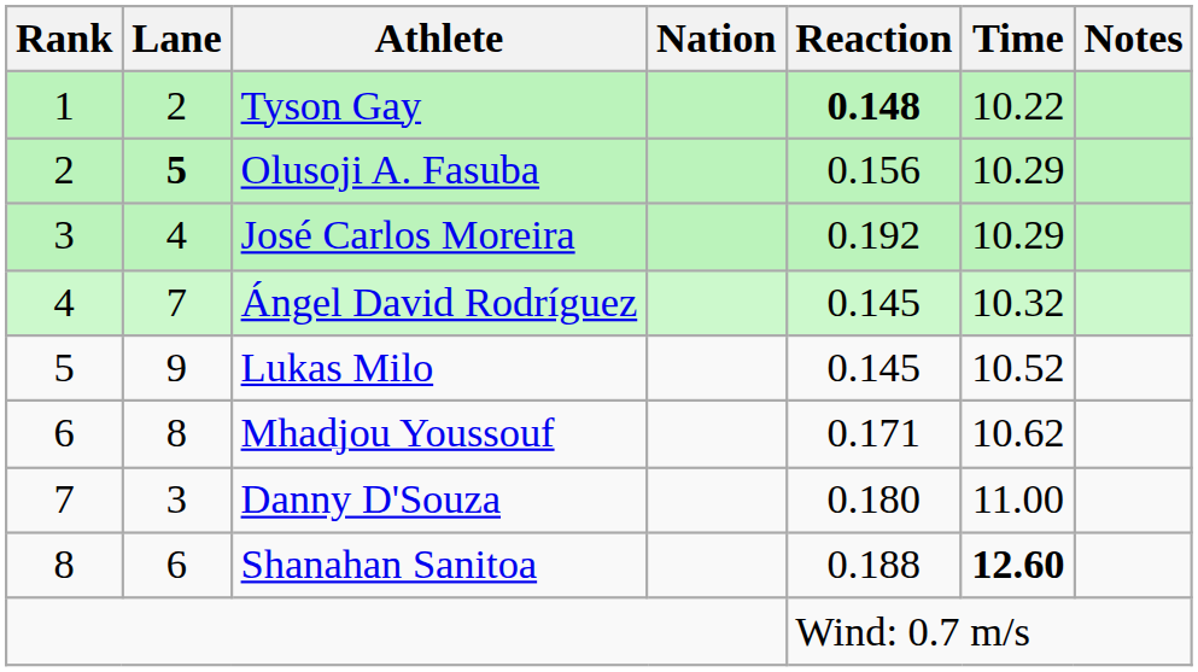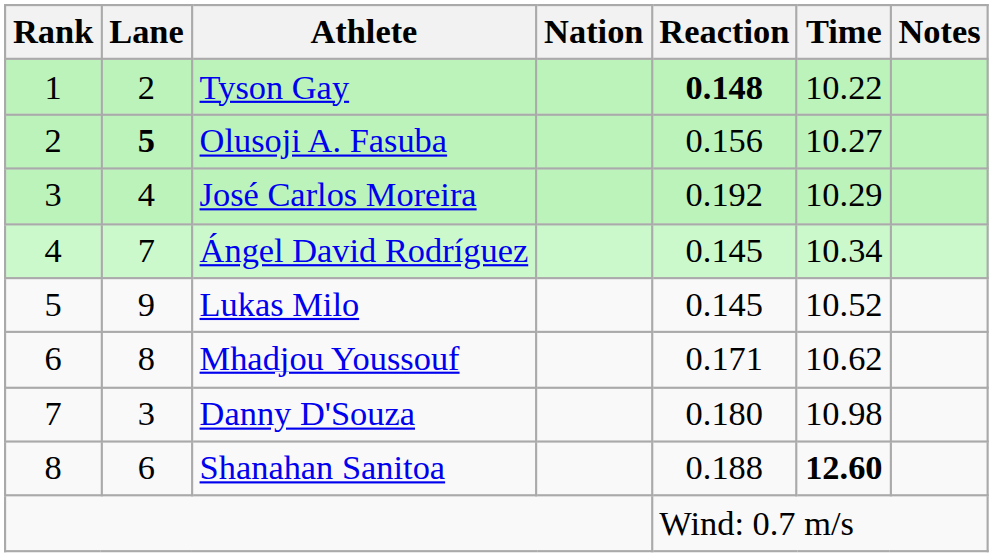Olusoji A. Fasuba | Time: 10.29 -> 10.27
Ángel David Rodríguez | Time: 10.32 -> 10.34
Danny D'Souza | Time: 11.00 -> 10.98
